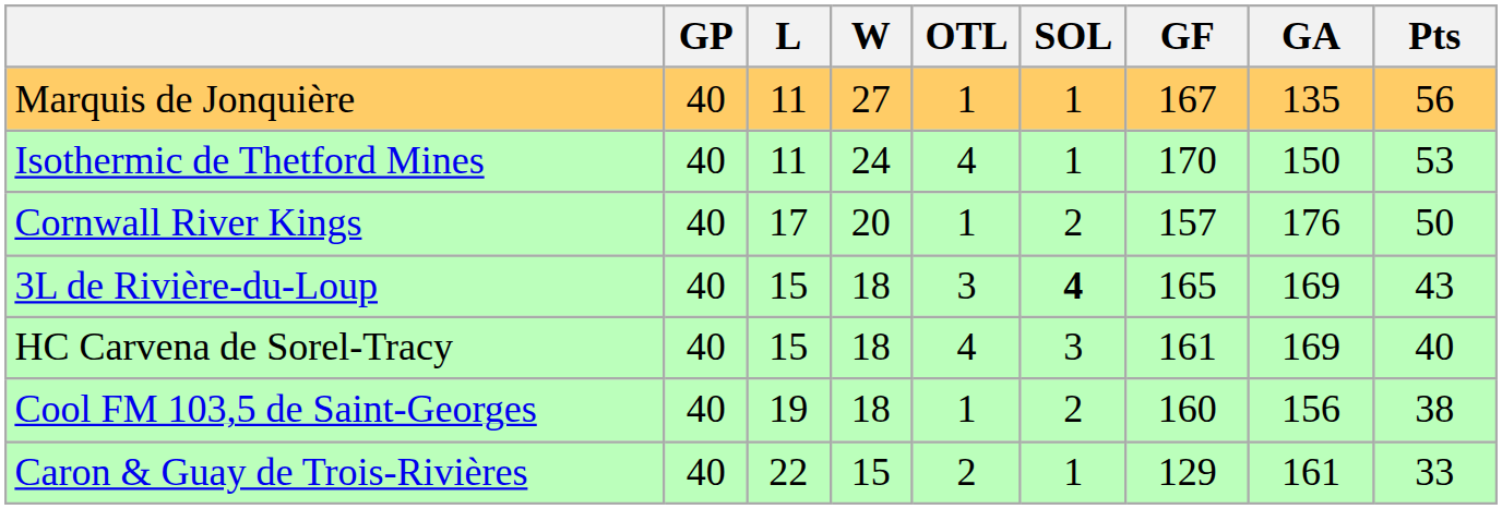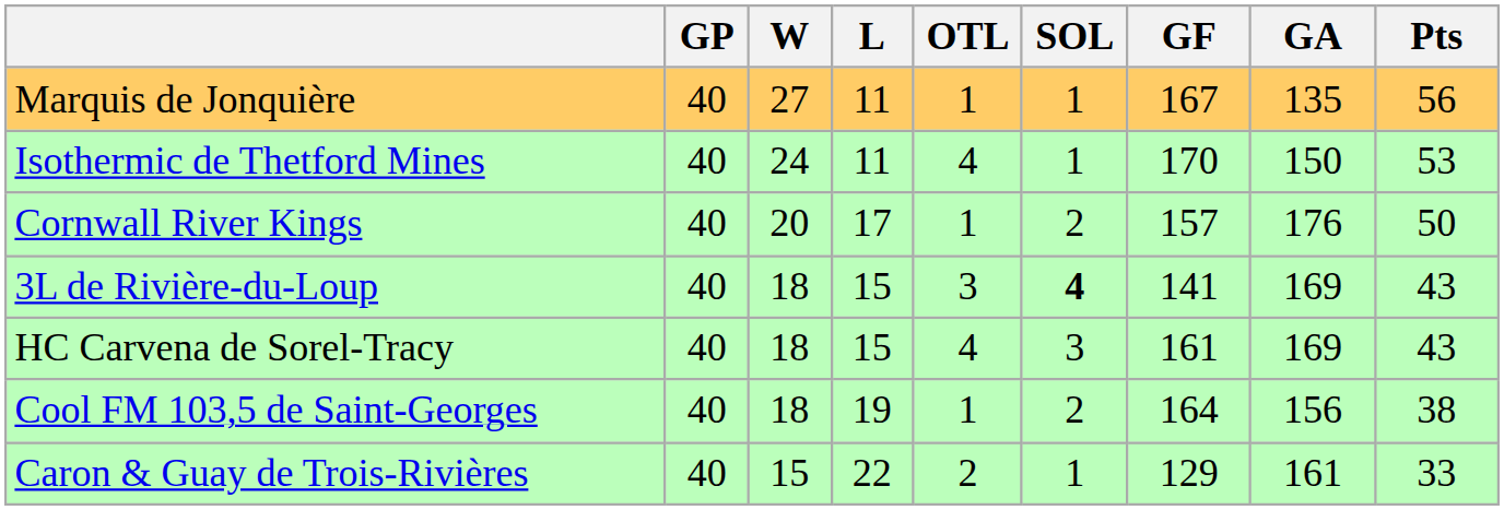columns swapped: W <-> L
3L de Rivière-du-Loup | GF: 165 -> 141
HC Carvena de Sorel-Tracy | Pts: 40 -> 43
Cool FM 103,5 de Saint-Georges | GF: 160 -> 164
